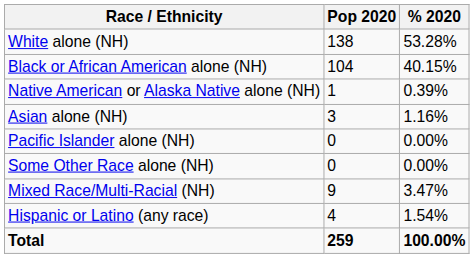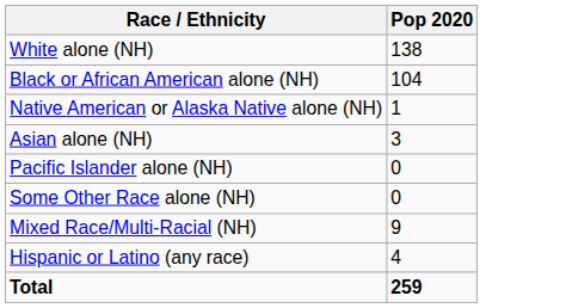- column: % 2020 | 53.28% | 40.15% | 0.39% | 1.16% | 0.00% | 0.00% | 3.47% | 1.54% | 100.00%
